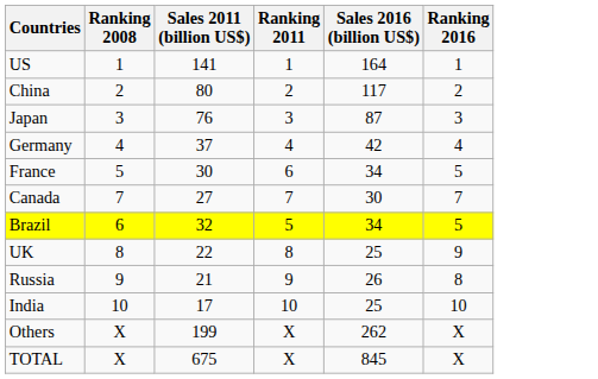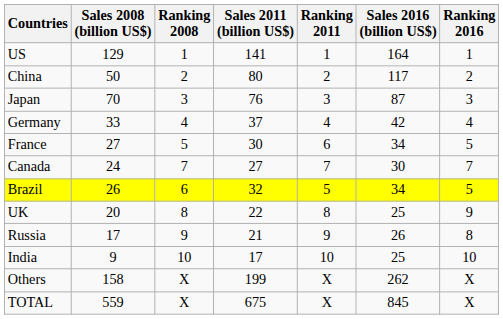+ column: Sales 2008 (billion US$) | 129 | 50 | 70 | 33 | 27 | 24 | 26 | 20 | 17 | 9 | 158 | 559
